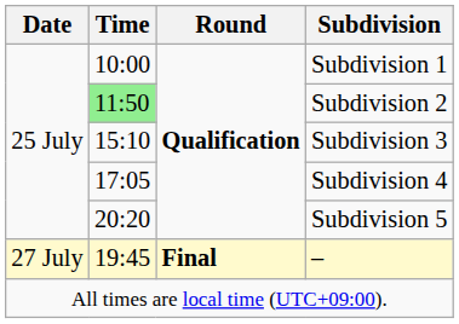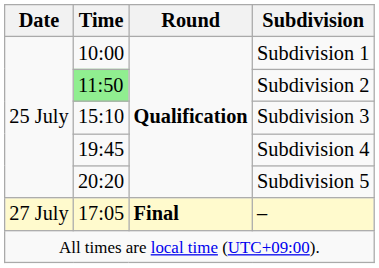Subdivision 4 | Time: 17:05 -> 19:45
– | Time: 19:45 -> 17:05
